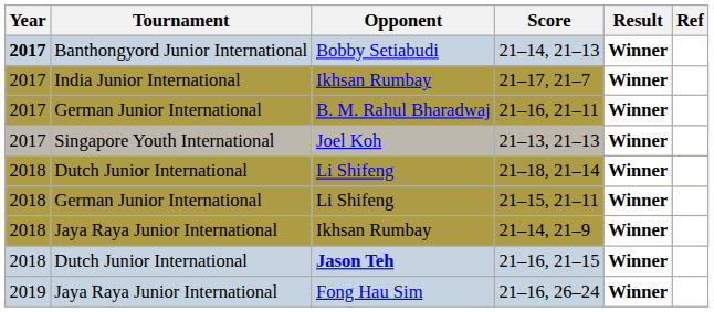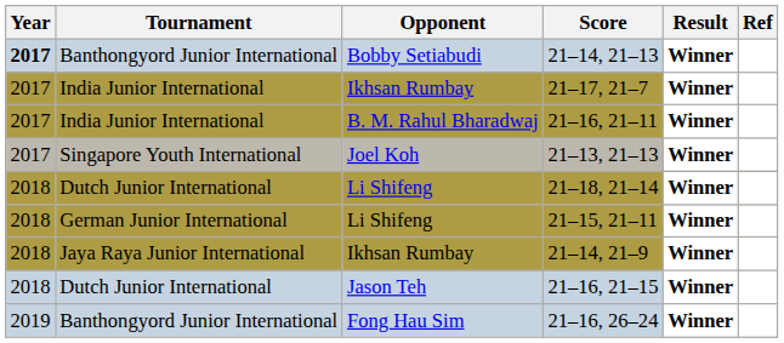21–16, 21–11 | Tournament: German Junior International -> India Junior International
21–16, 21–15 | Opponent: bold -> normal
21–16, 26–24 | Tournament: Jaya Raya Junior International -> Banthongyord Junior International
